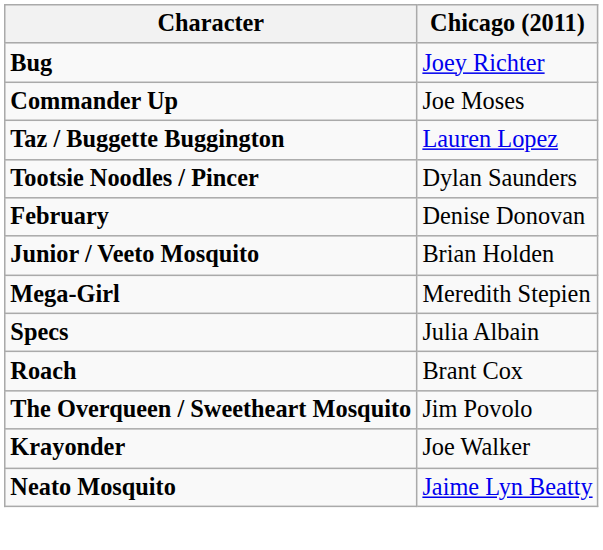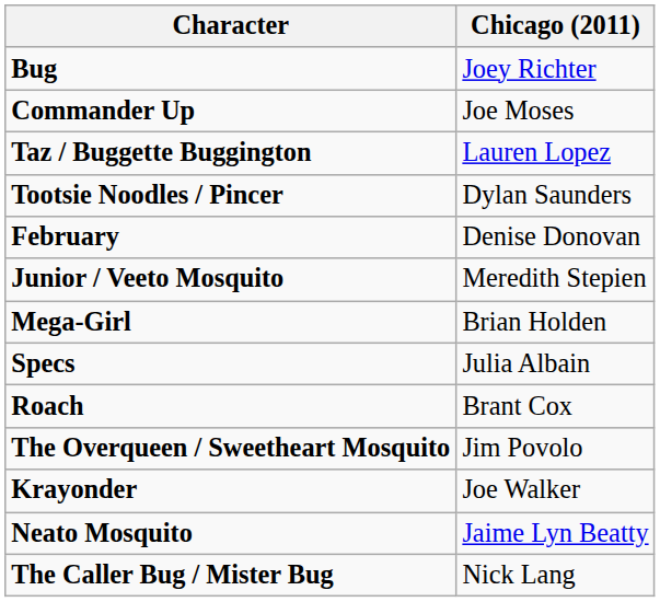Junior / Veeto Mosquito | Chicago (2011): Brian Holden -> Meredith Stepien
Mega-Girl | Chicago (2011): Meredith Stepien -> Brian Holden
+ row: The Caller Bug / Mister Bug | Nick Lang
